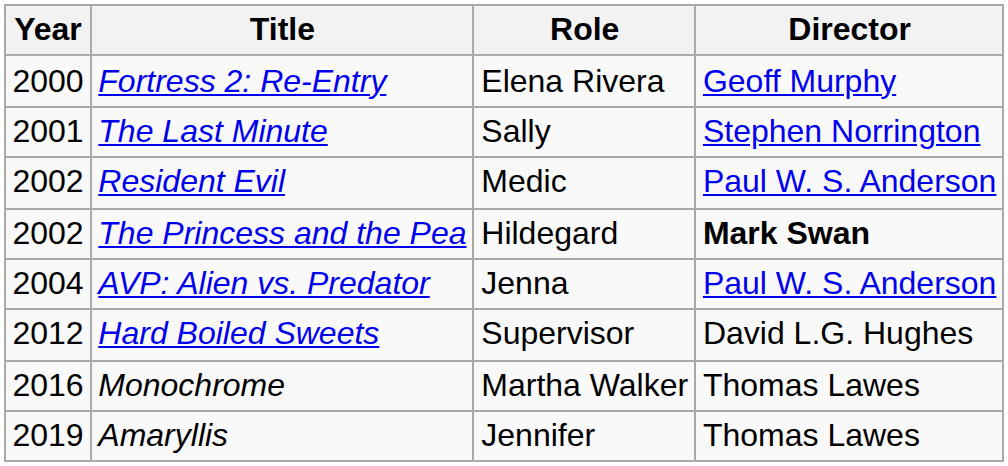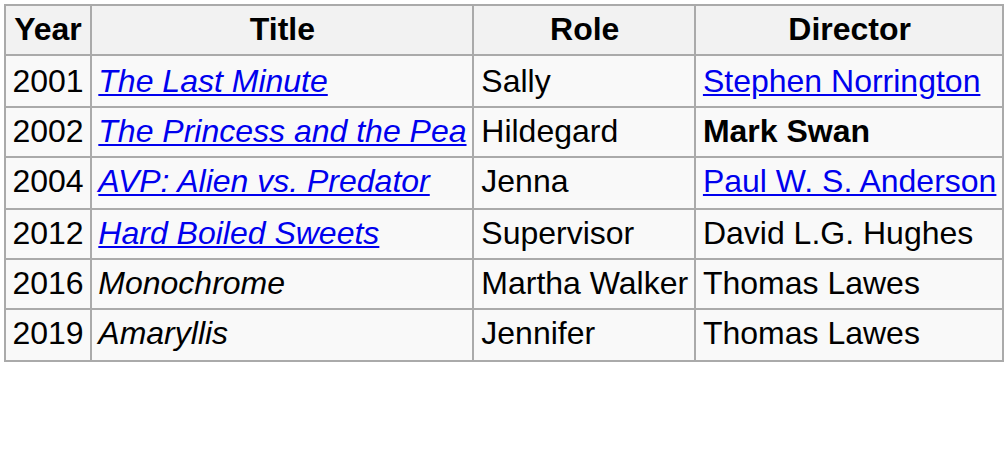- row: 2000 | Fortress 2: Re-Entry | Elena Rivera | Geoff Murphy
- row: 2002 | Resident Evil | Medic | Paul W. S. Anderson
